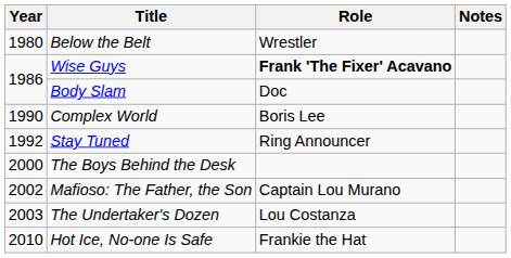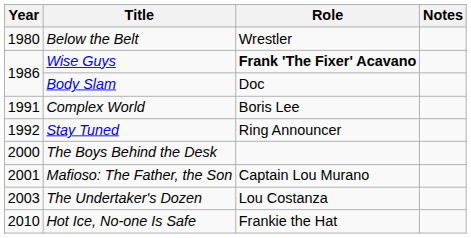Complex World | Year: 1990 -> 1991
Mafioso: The Father, the Son | Year: 2002 -> 2001
